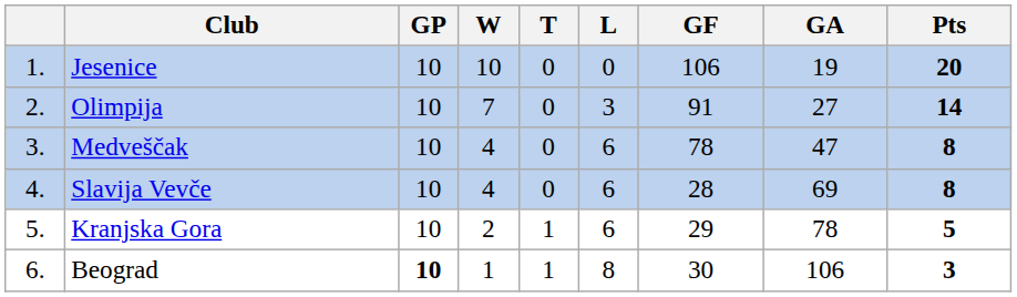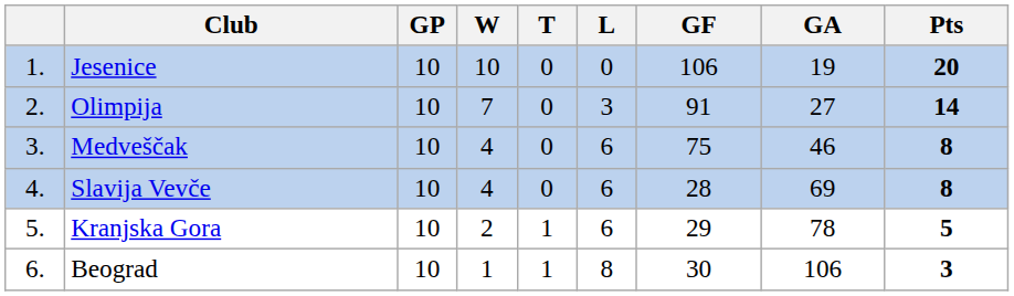Medveščak | GF: 78 -> 75
Medveščak | GA: 47 -> 46
Beograd | GP: bold -> normal
